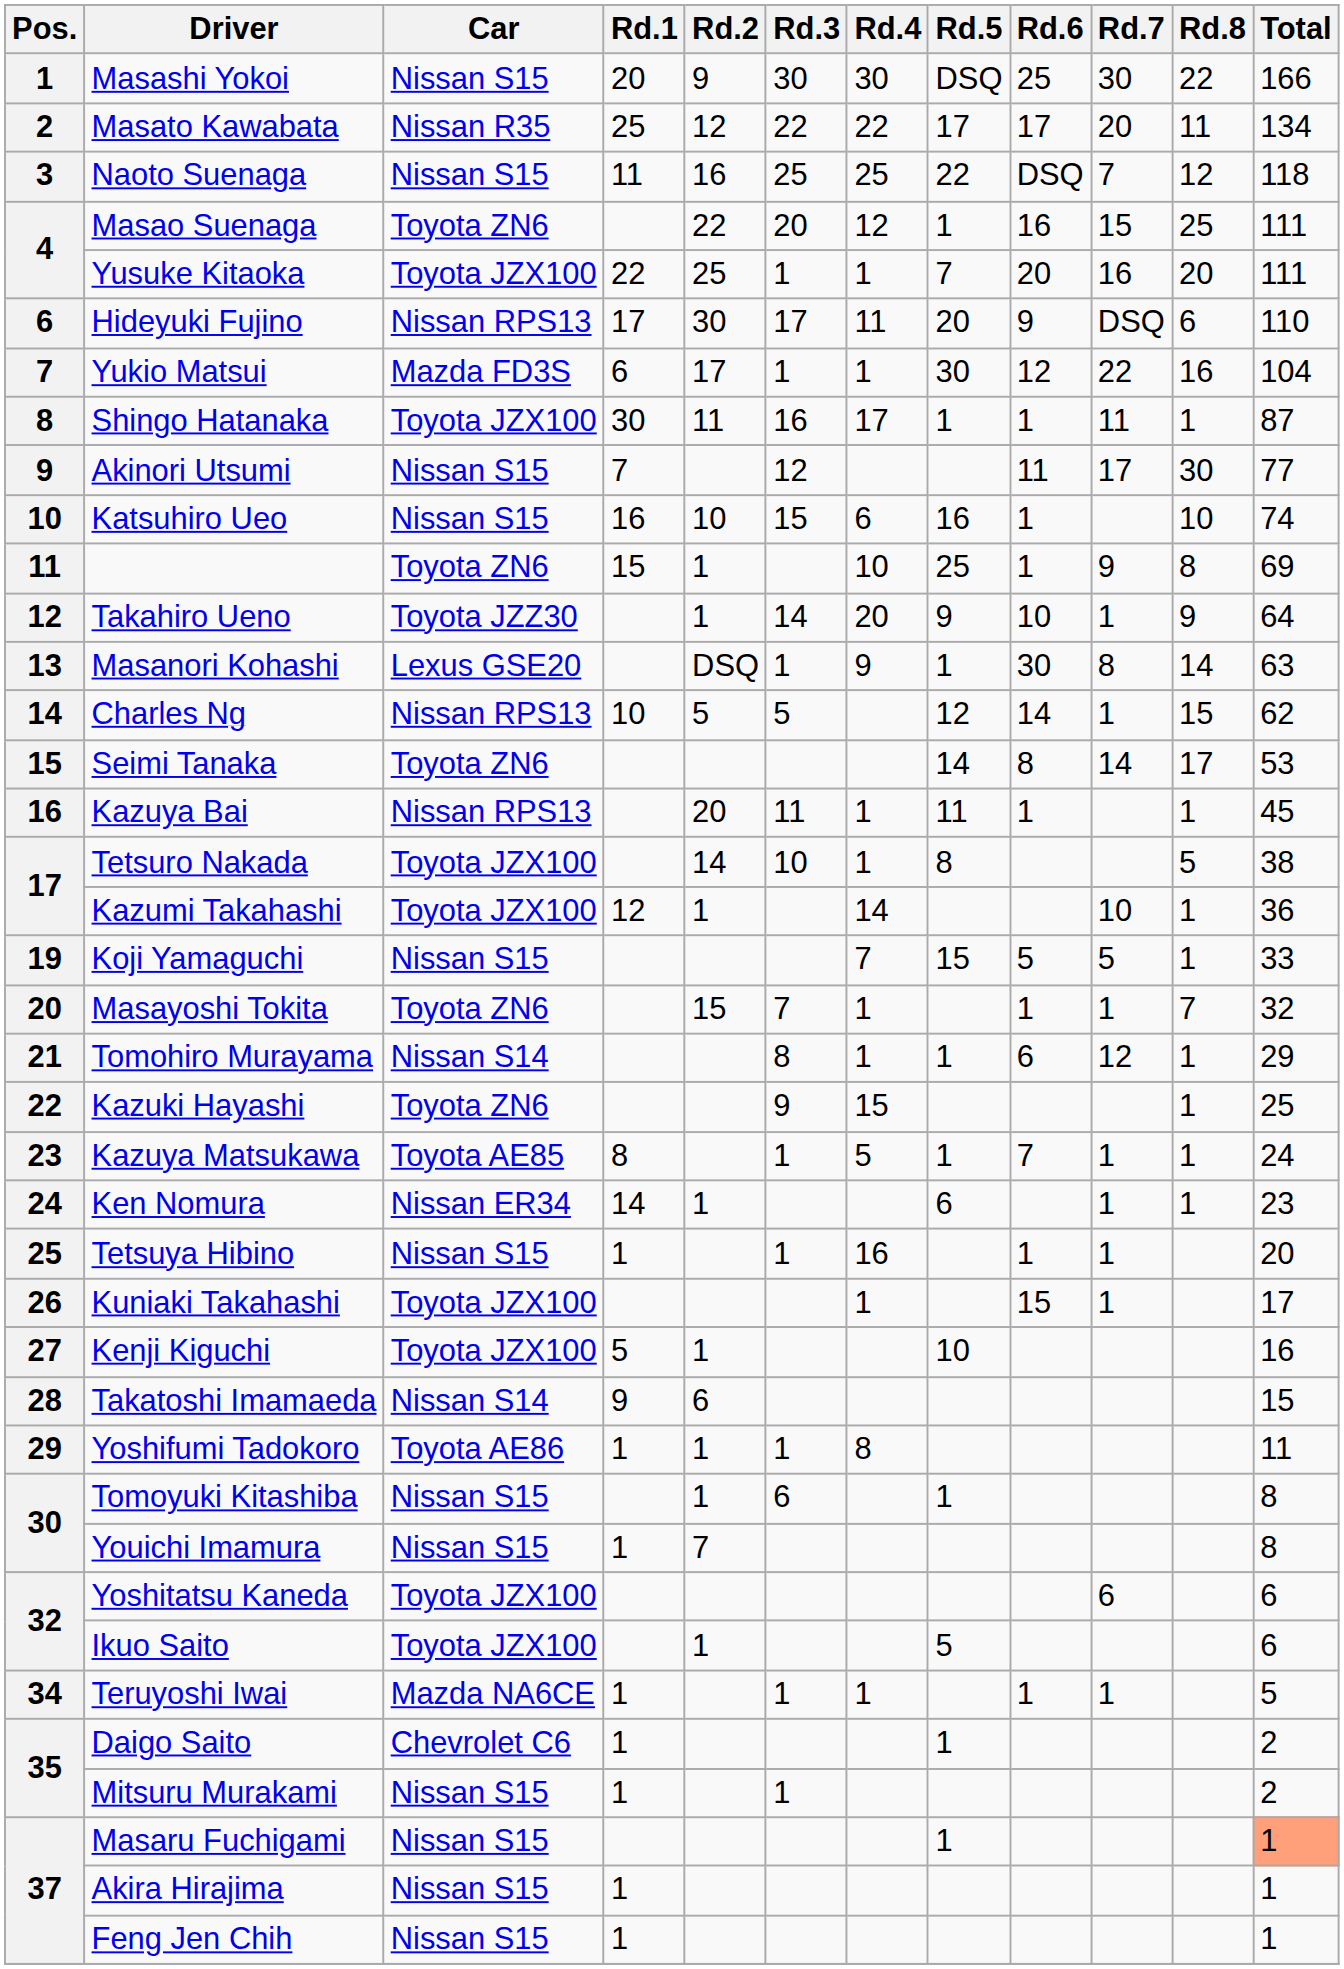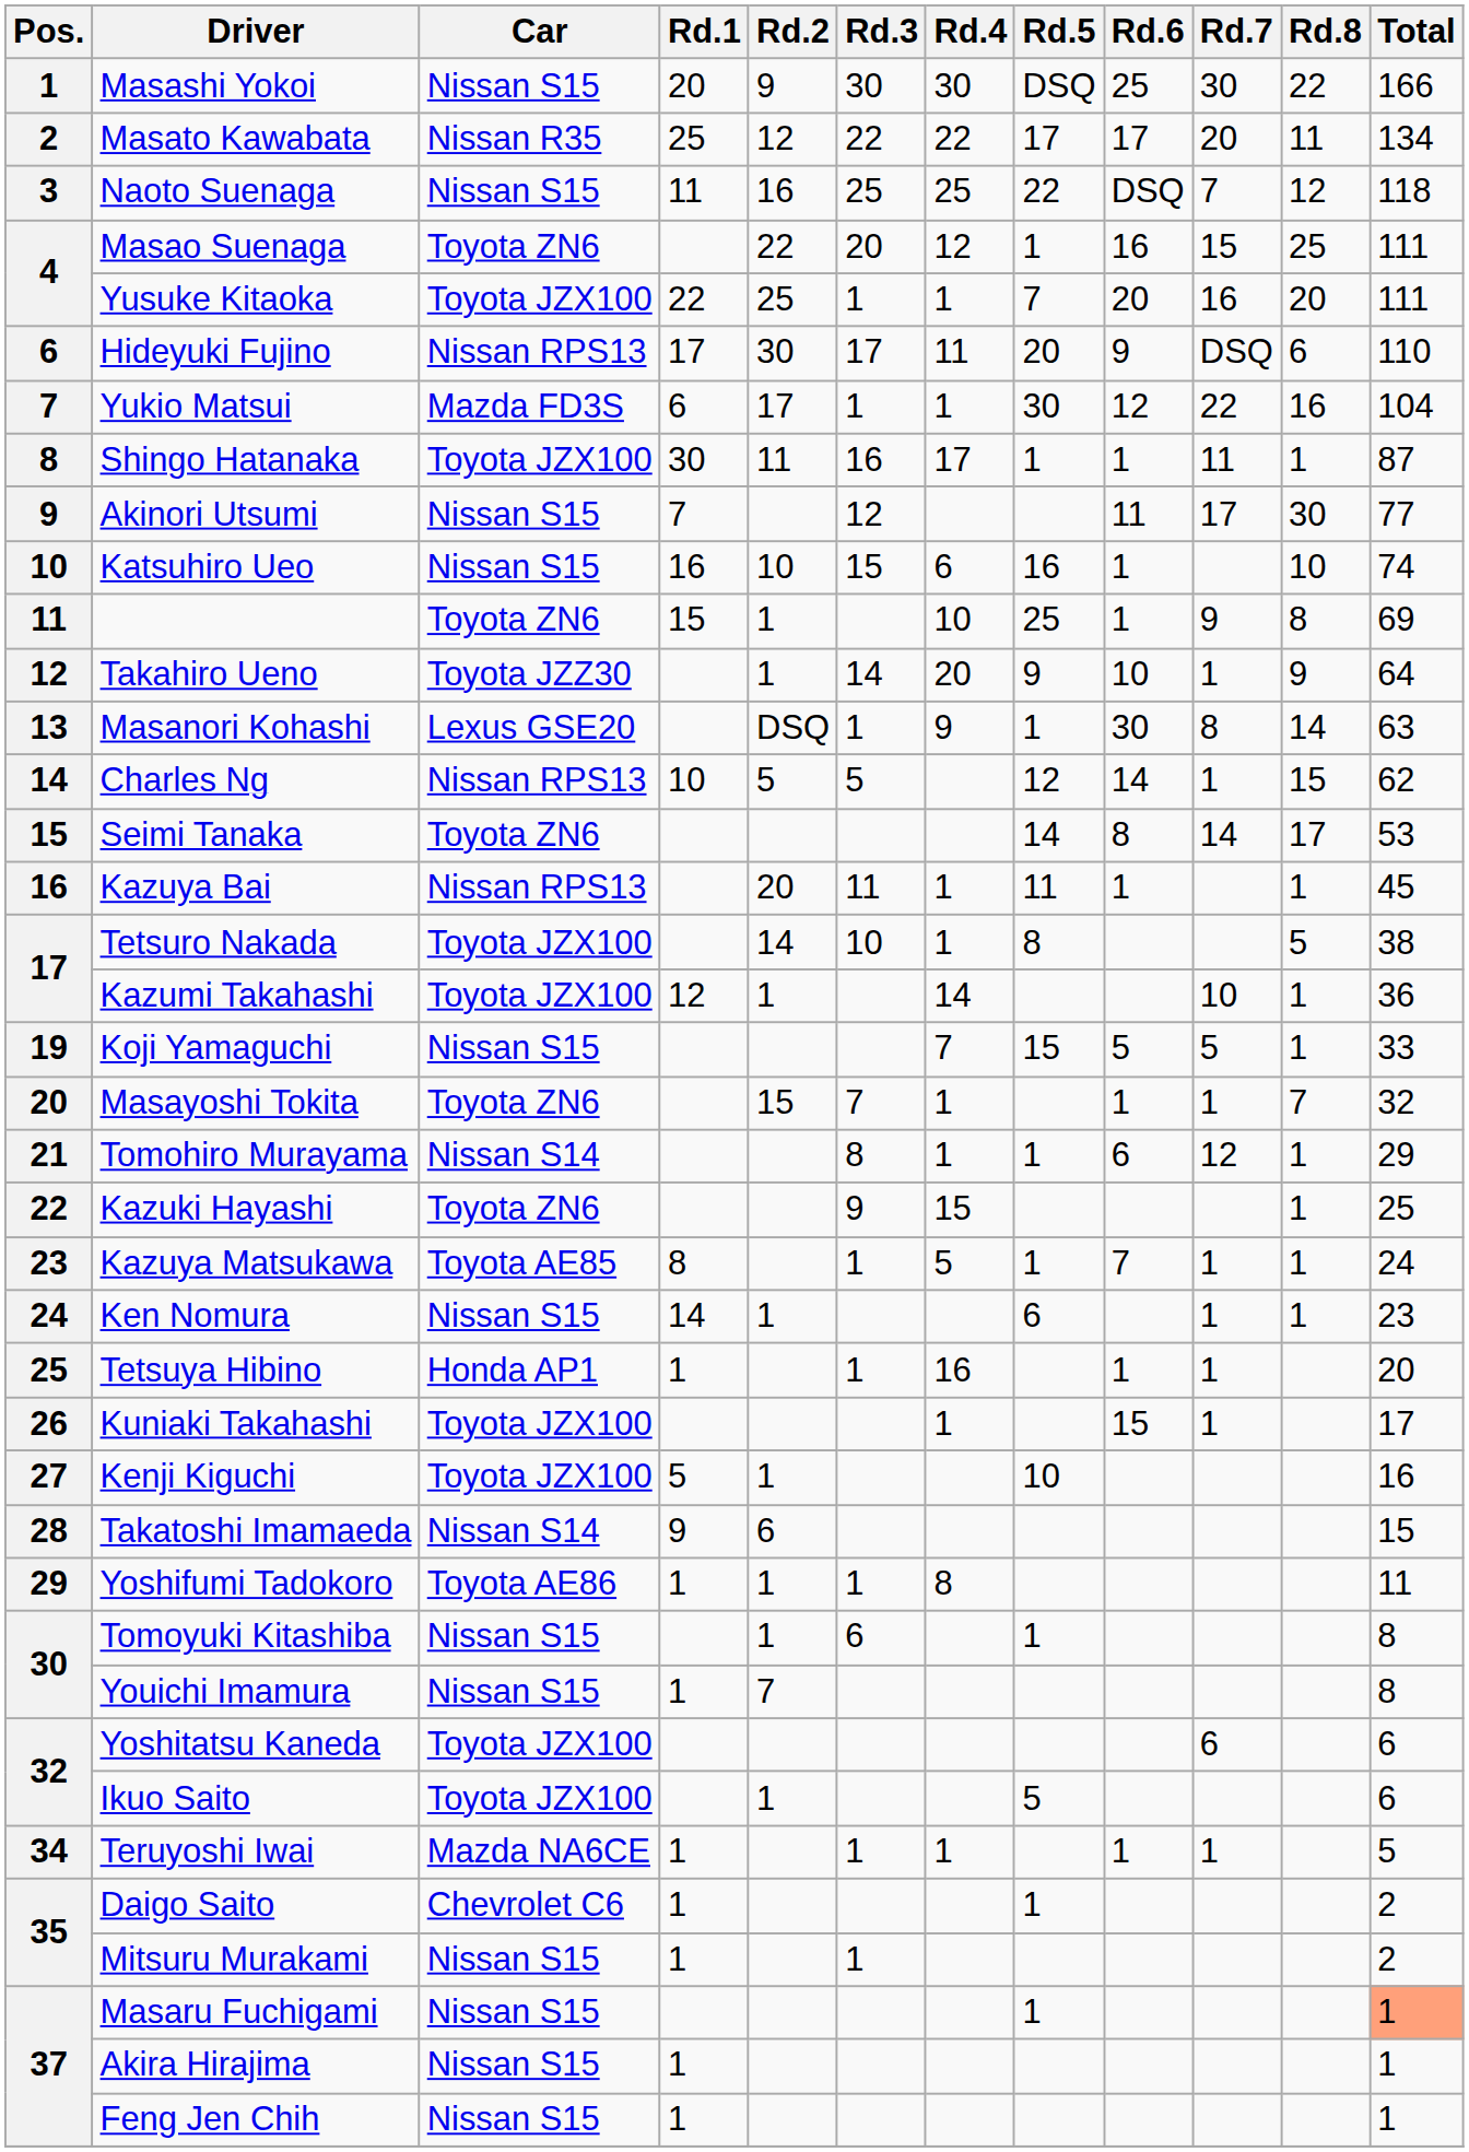Ken Nomura | Car: Nissan ER34 -> Nissan S15
Tetsuya Hibino | Car: Nissan S15 -> Honda AP1
